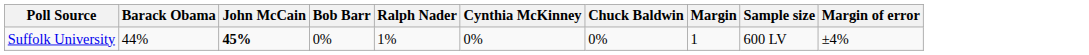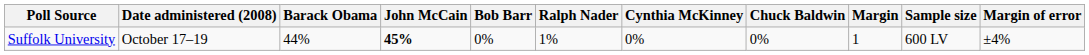+ column: Date administered (2008) | October 17–19
